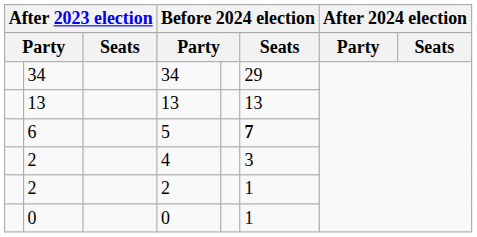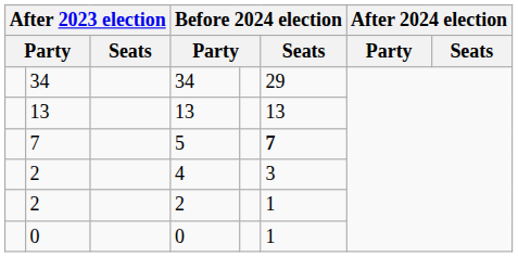5 | column 2: 6 -> 7
